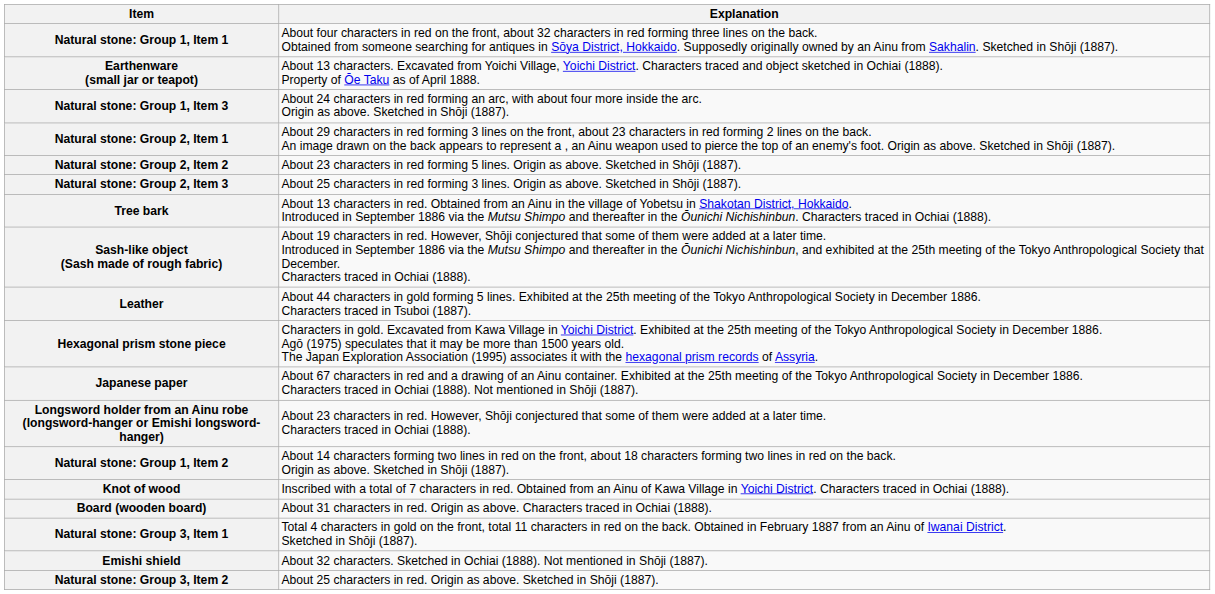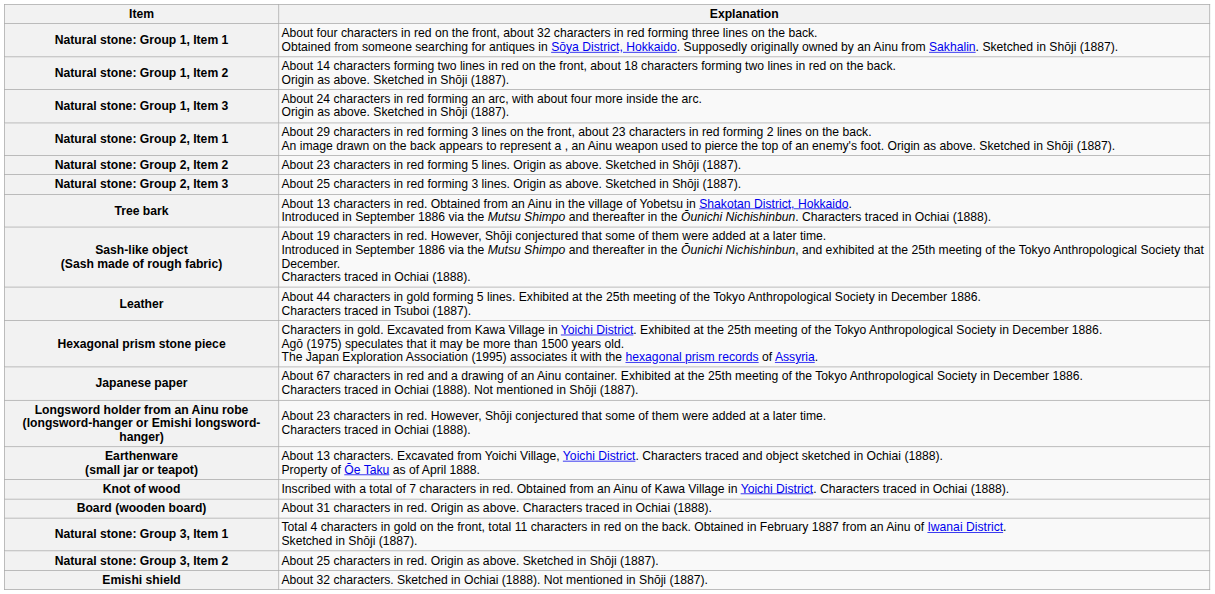rows swapped: Natural stone: Group 1, Item 2 <-> Earthenware (small jar or teapot)
rows swapped: Natural stone: Group 3, Item 2 <-> Emishi shield
